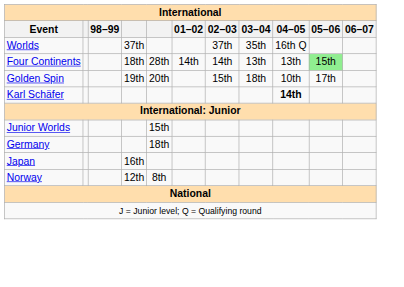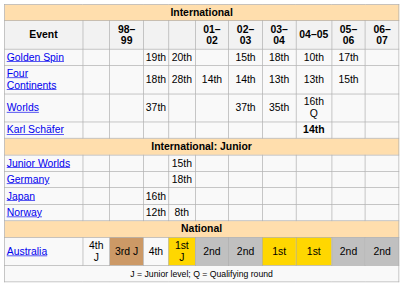rows swapped: Worlds <-> Golden Spin
Four Continents | 05–06: lightgreen background -> no background
+ row: Australia | 4th J | 3rd J | 4th | 1st J | 2nd | 2nd | 1st | 1st | 2nd | 2nd
